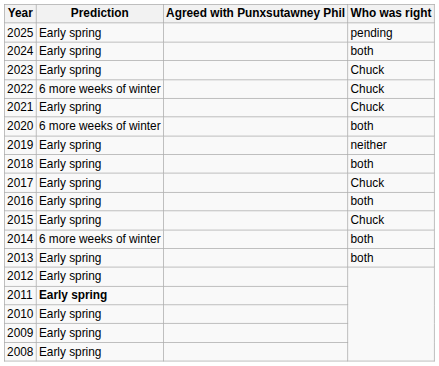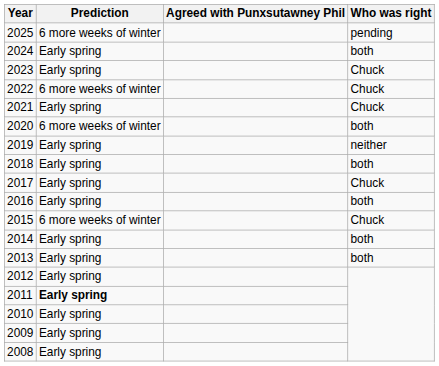2025 | Prediction: Early spring -> 6 more weeks of winter
2015 | Prediction: Early spring -> 6 more weeks of winter
2014 | Prediction: 6 more weeks of winter -> Early spring
